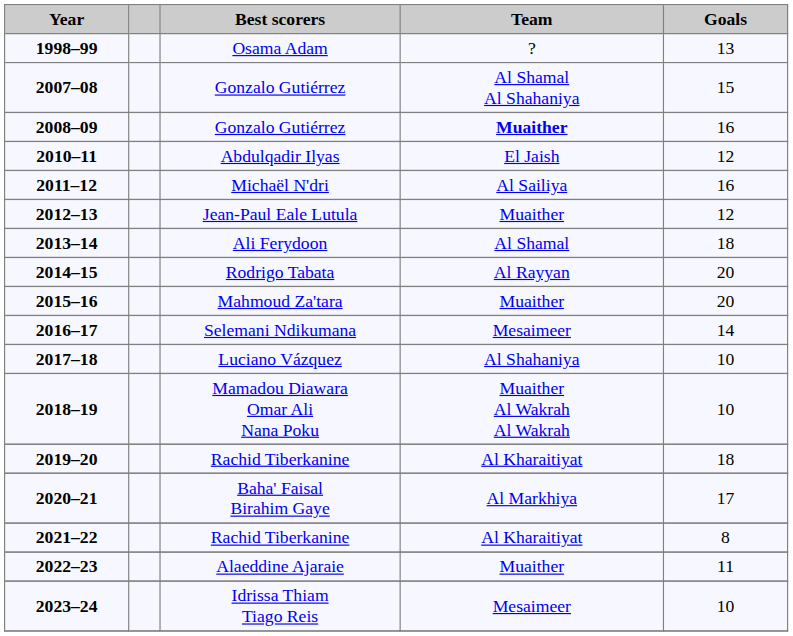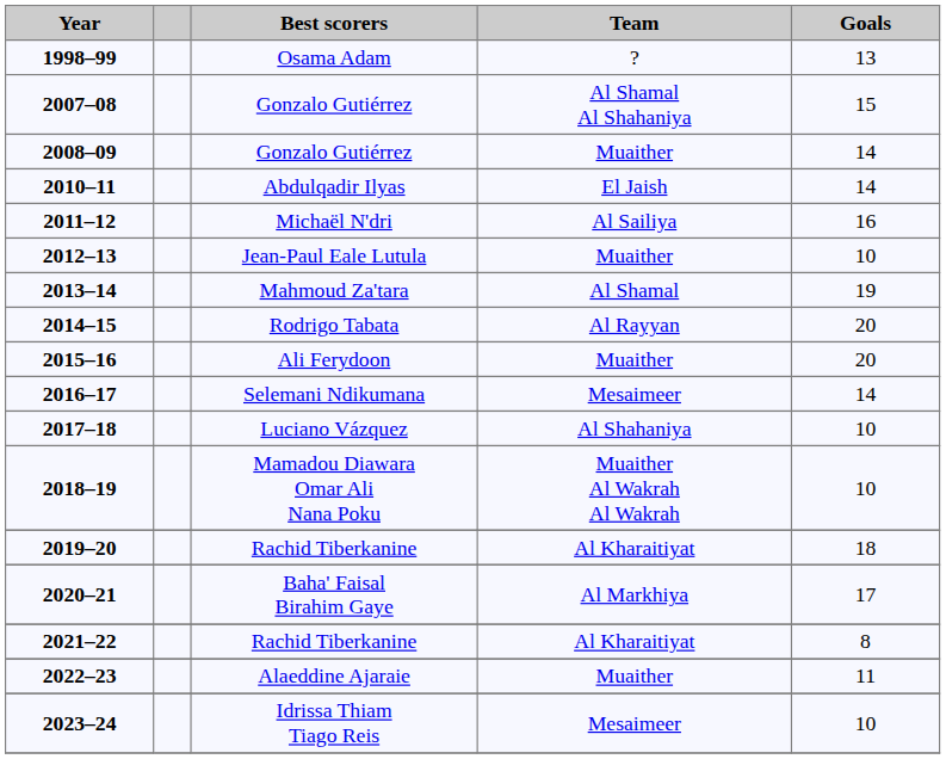2008–09 | Team: bold -> normal
2008–09 | Goals: 16 -> 14
2010–11 | Goals: 12 -> 14
2012–13 | Goals: 12 -> 10
2013–14 | Best scorers: Ali Ferydoon -> Mahmoud Za'tara
2013–14 | Goals: 18 -> 19
2015–16 | Best scorers: Mahmoud Za'tara -> Ali Ferydoon
